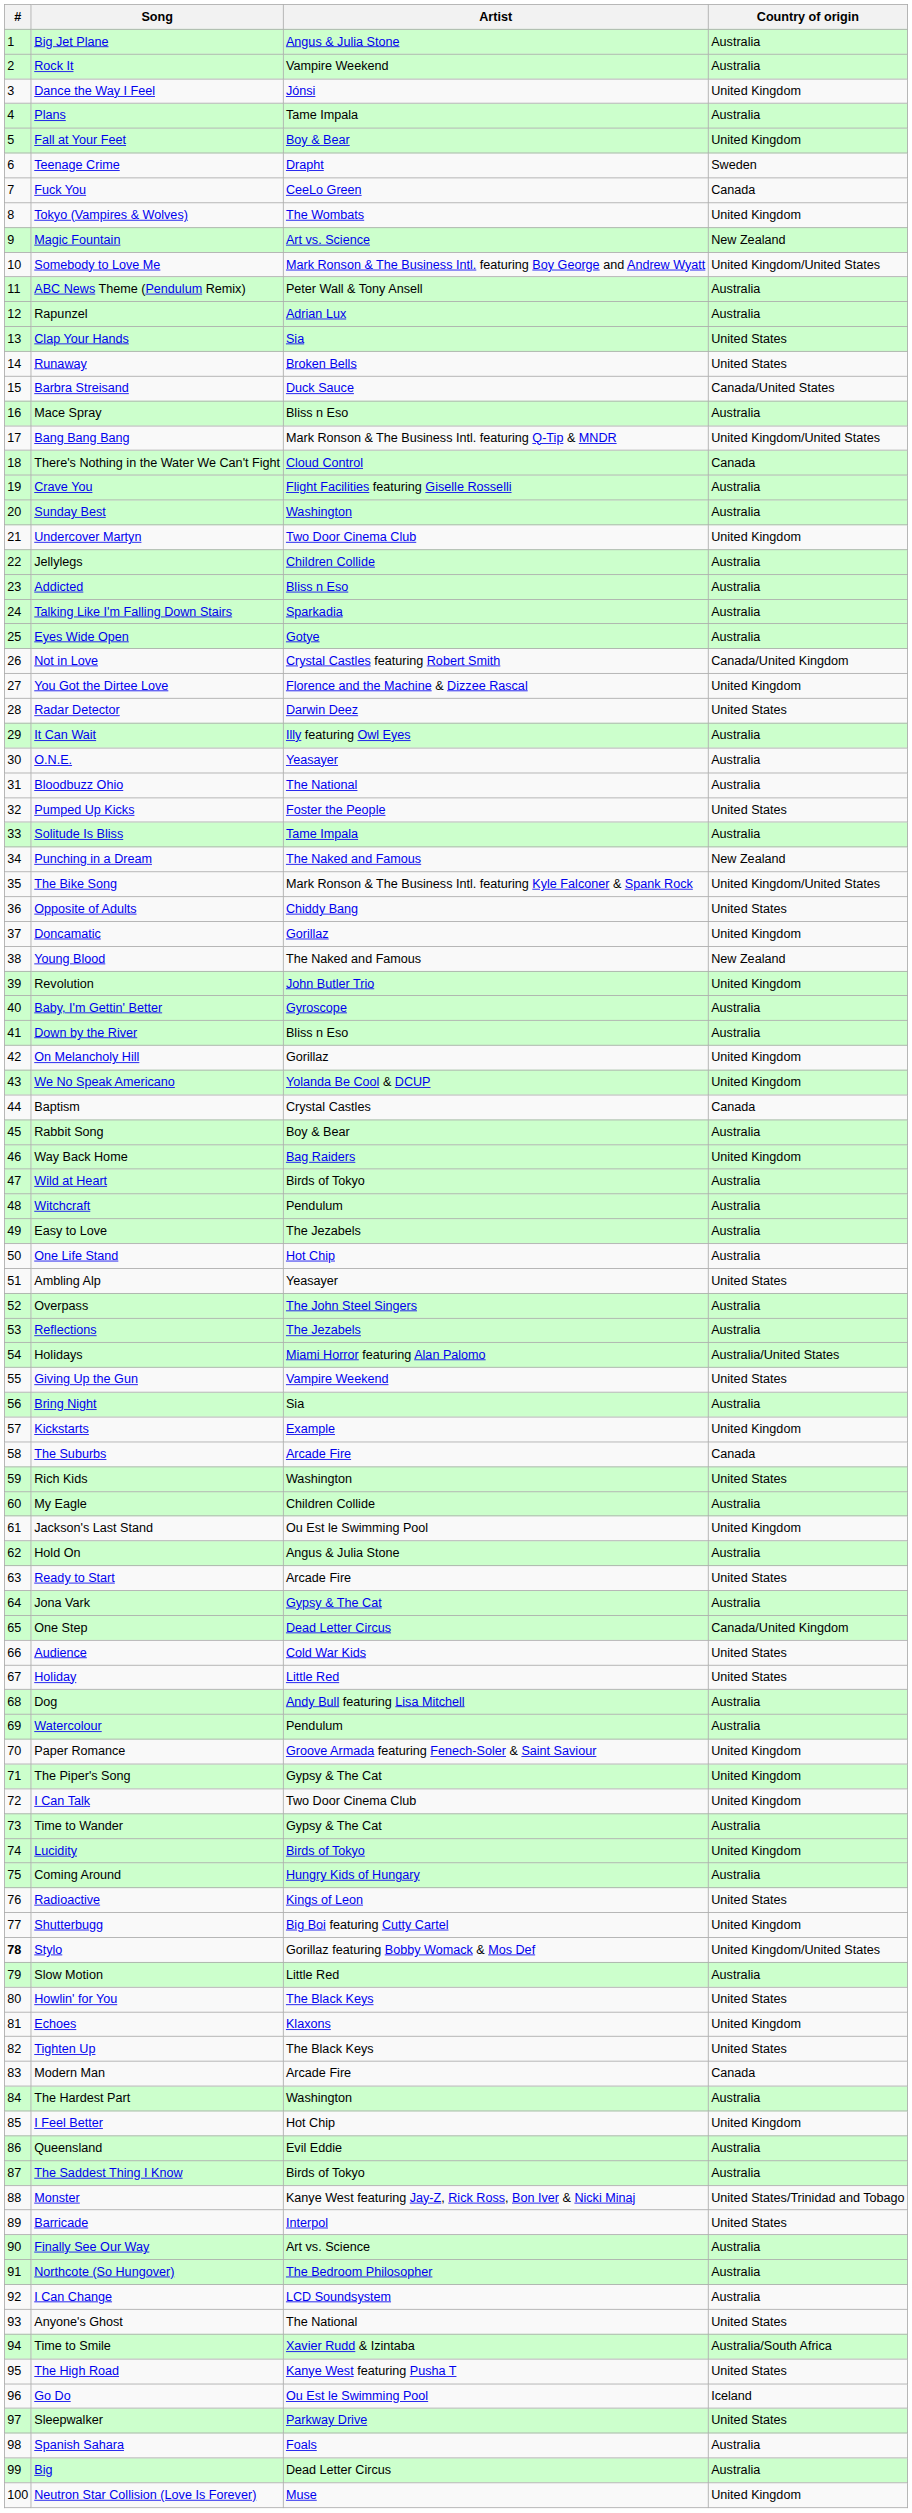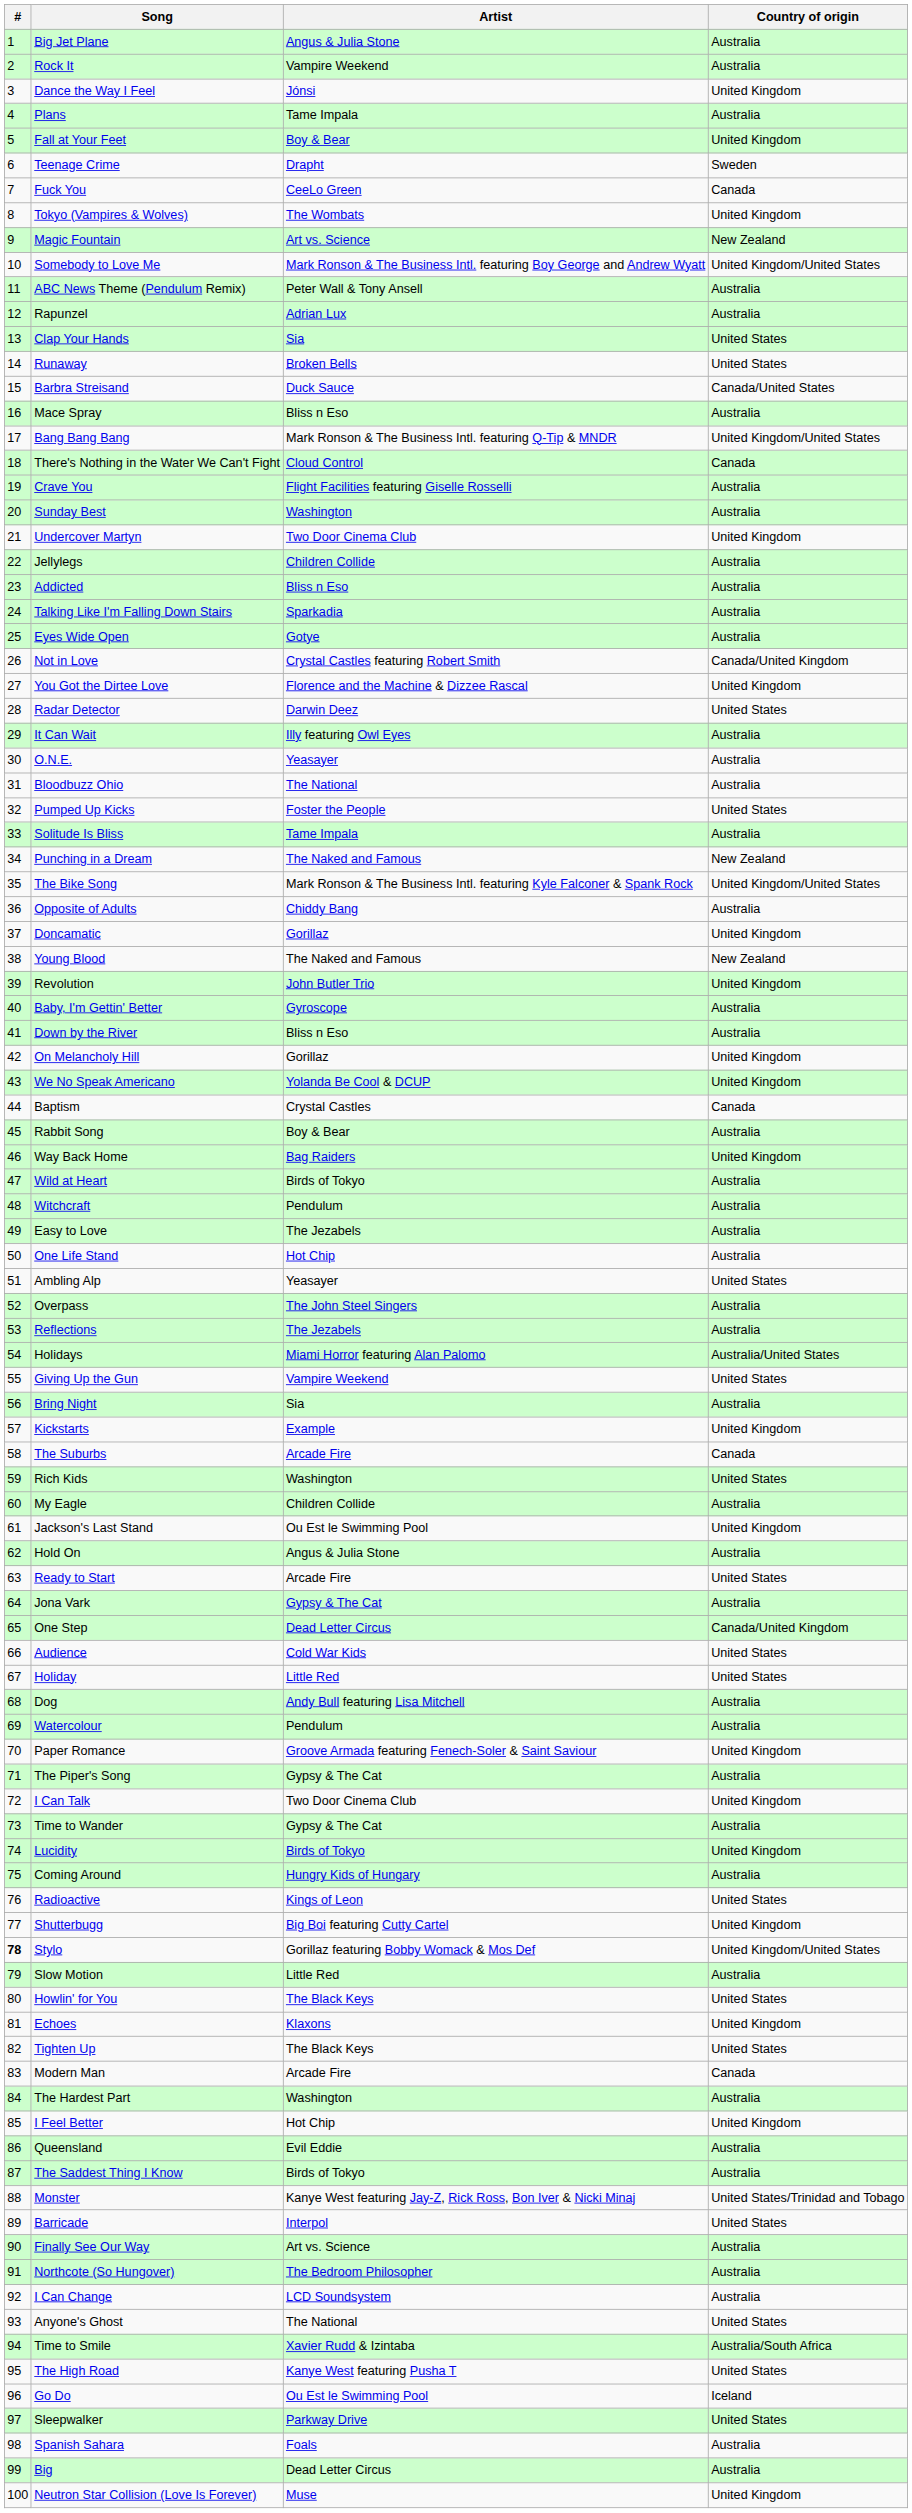Opposite of Adults | Country of origin: United States -> Australia
The Piper's Song | Country of origin: United Kingdom -> Australia
